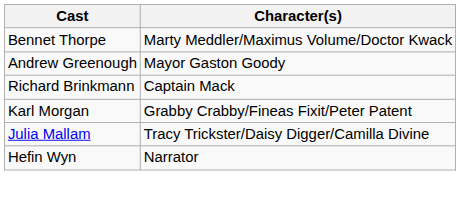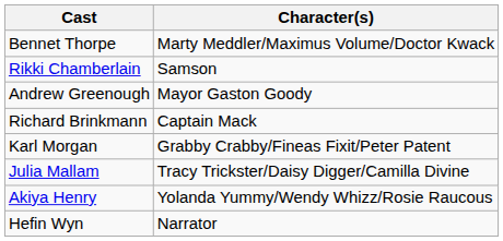+ row: Rikki Chamberlain | Samson
+ row: Akiya Henry | Yolanda Yummy/Wendy Whizz/Rosie Raucous
